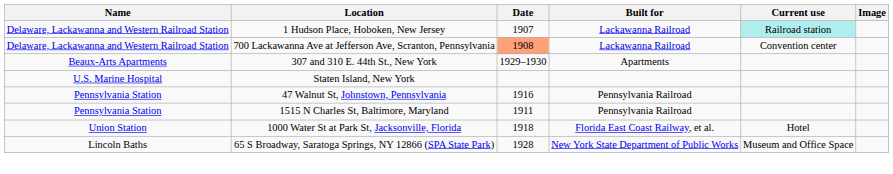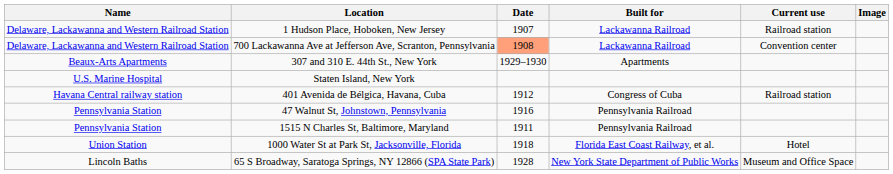1 Hudson Place, Hoboken, New Jersey | Current use: paleturquoise background -> no background
+ row: Havana Central railway station | 401 Avenida de Bélgica, Havana, Cuba | 1912 | Congress of Cuba | Railroad station
